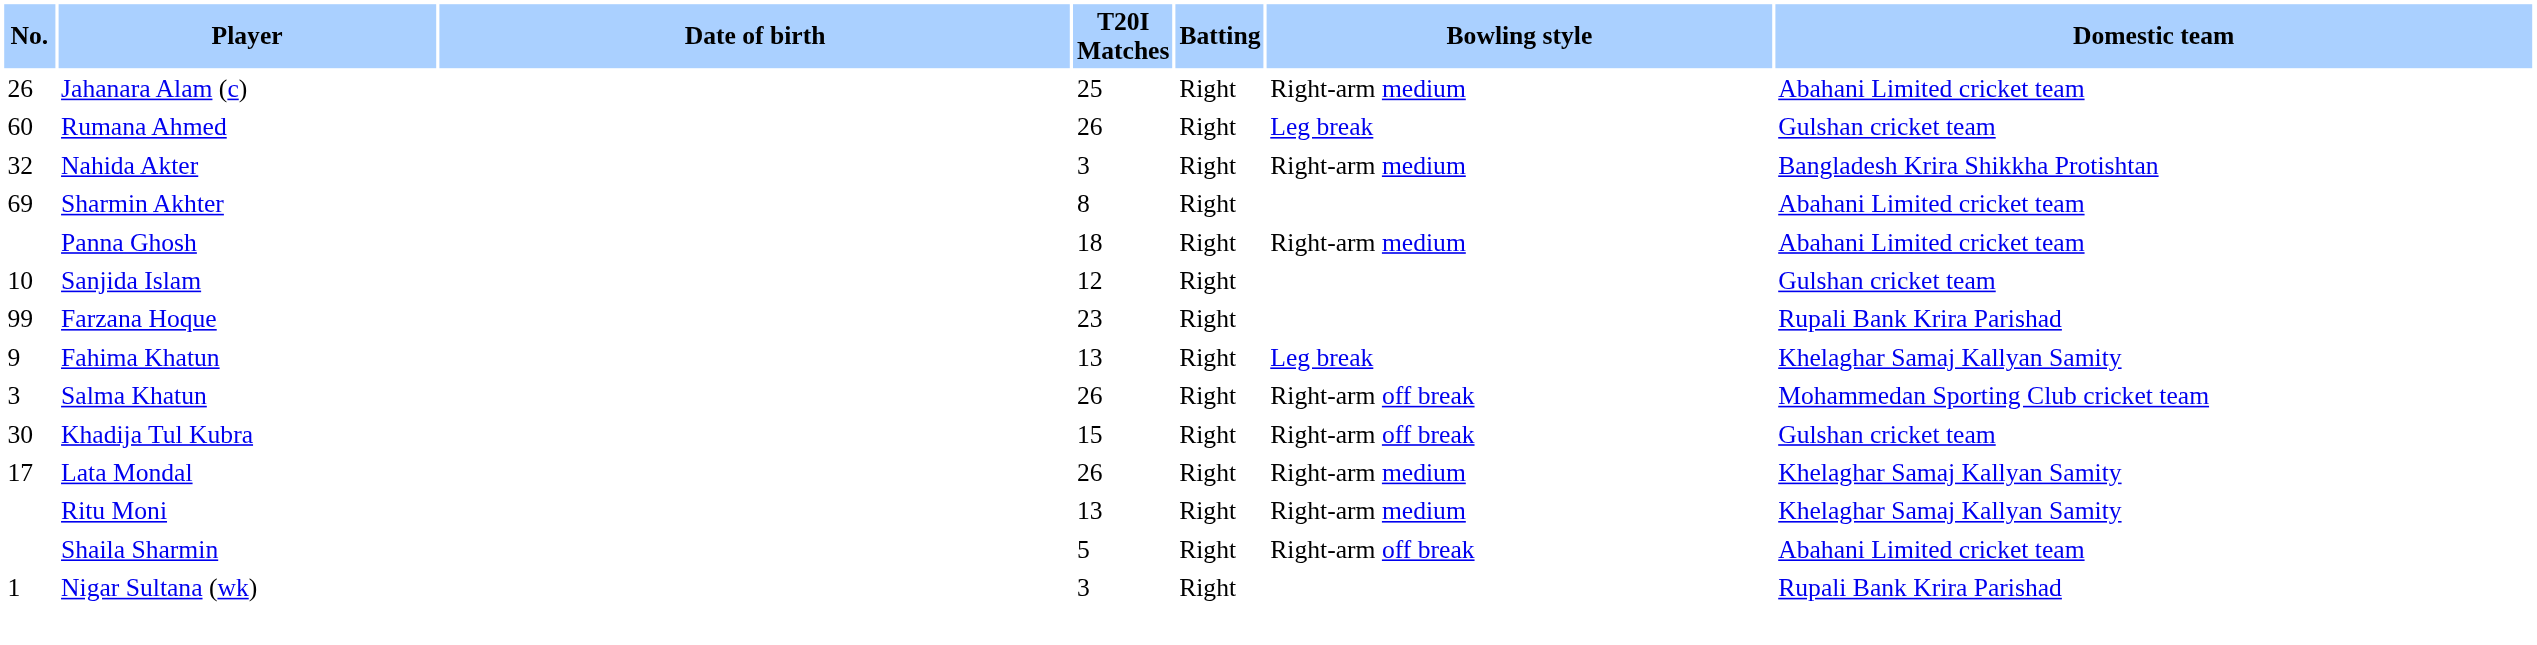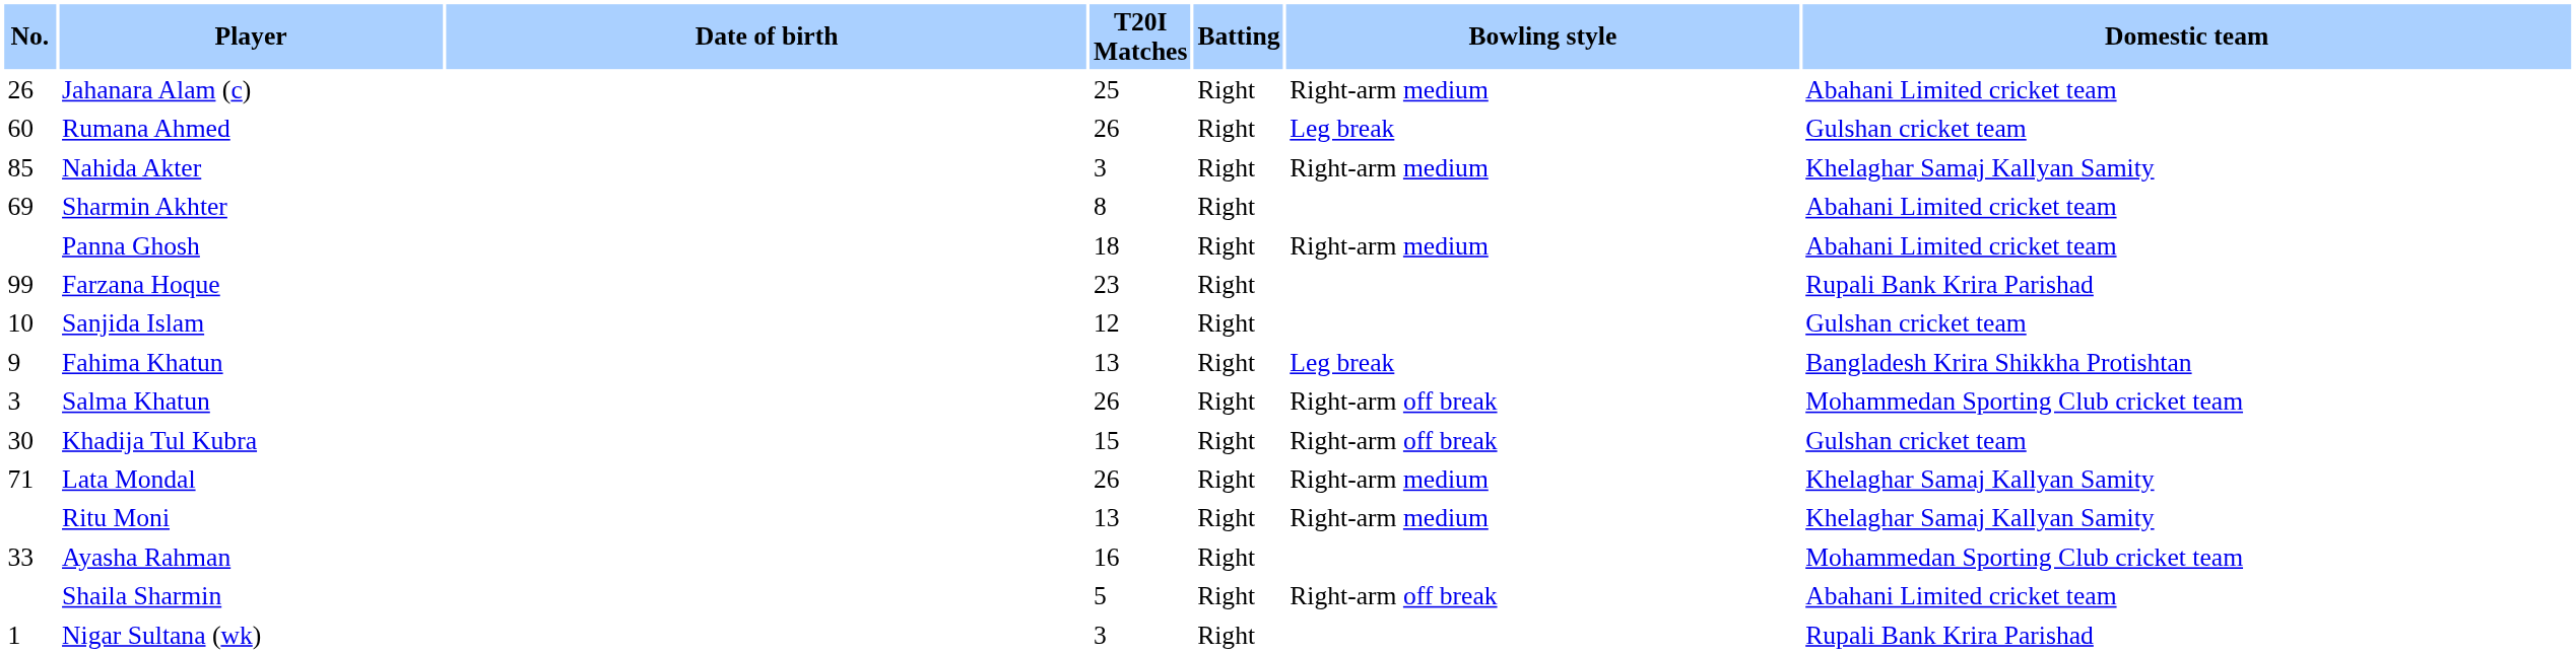Nahida Akter | No.: 32 -> 85
Nahida Akter | Domestic team: Bangladesh Krira Shikkha Protishtan -> Khelaghar Samaj Kallyan Samity
rows swapped: Farzana Hoque <-> Sanjida Islam
Fahima Khatun | Domestic team: Khelaghar Samaj Kallyan Samity -> Bangladesh Krira Shikkha Protishtan
Lata Mondal | No.: 17 -> 71
+ row: 33 | Ayasha Rahman | 16 | Right | Mohammedan Sporting Club cricket team
